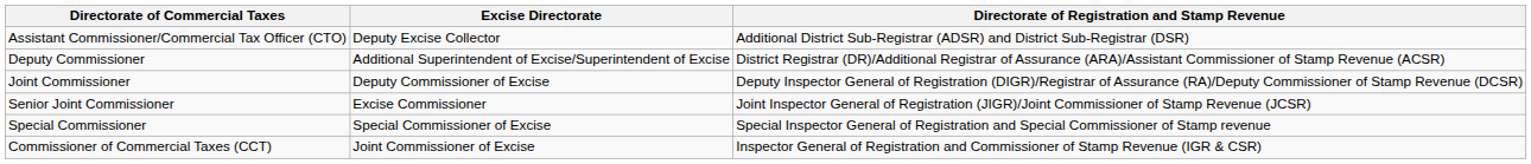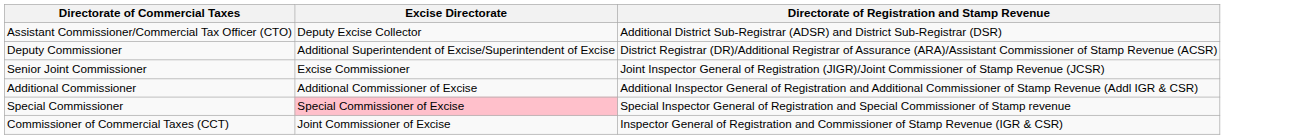- row: Joint Commissioner | Deputy Commissioner of Excise | Deputy Inspector General of Registration (DIGR)/Registrar of Assurance (RA)/Deputy Commissioner of Stamp Revenue (DCSR)
+ row: Additional Commissioner | Additional Commissioner of Excise | Additional Inspector General of Registration and Additional Commissioner of Stamp Revenue (Addl IGR & CSR)
Special Commissioner | Excise Directorate: no background -> pink background
